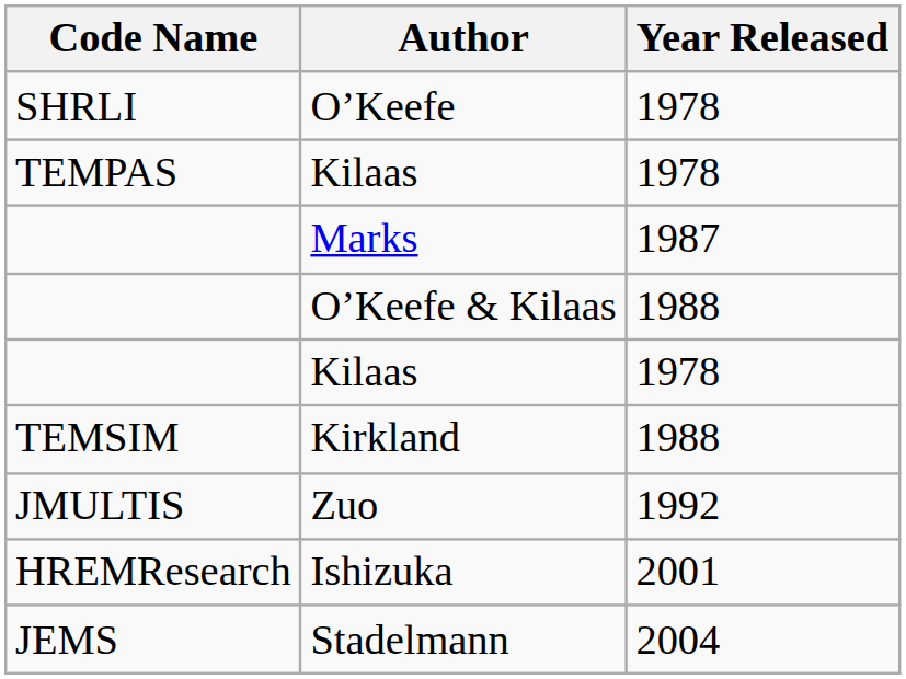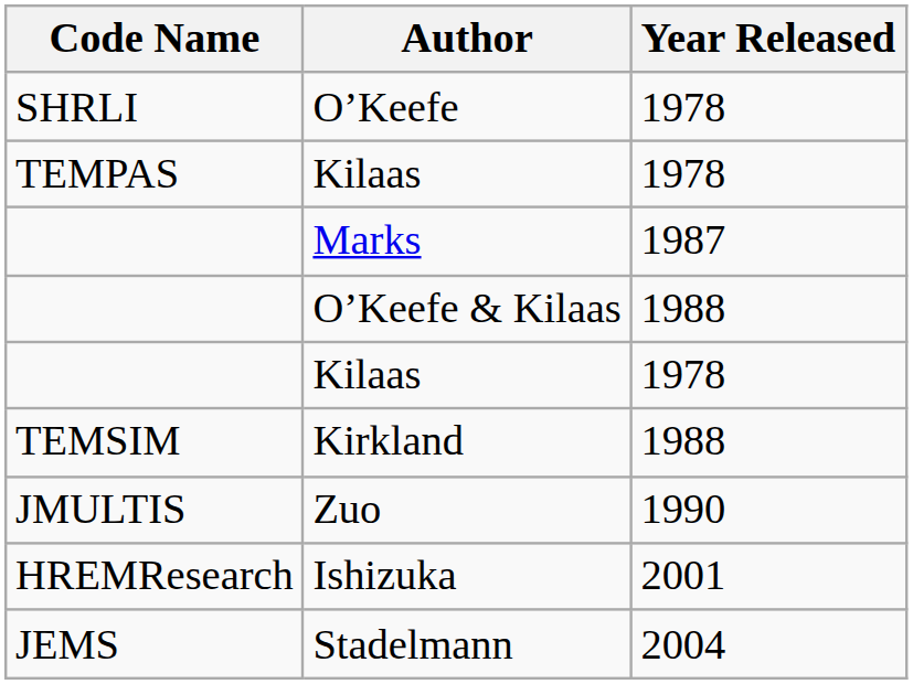Zuo | Year Released: 1992 -> 1990
